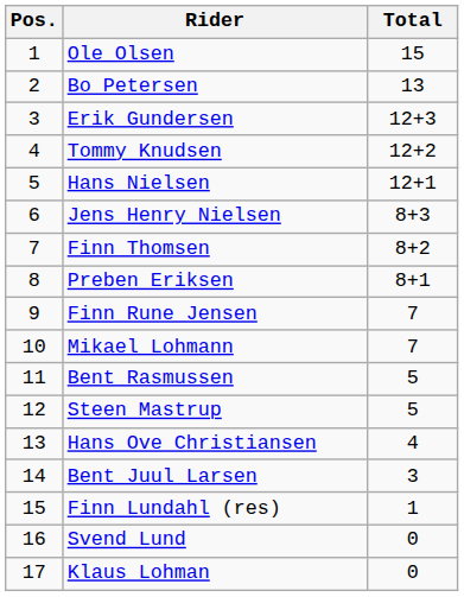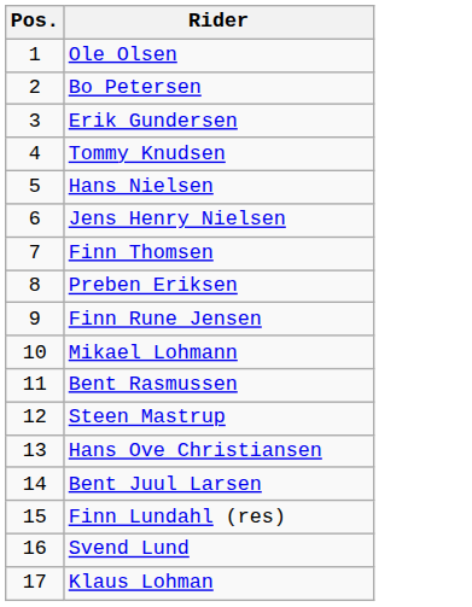- column: Total | 15 | 13 | 12+3 | 12+2 | 12+1 | 8+3 | 8+2 | 8+1 | 7 | 7 | 5 | 5 | 4 | 3 | 1 | 0 | 0
